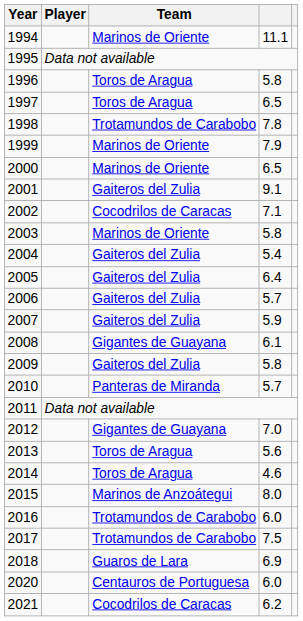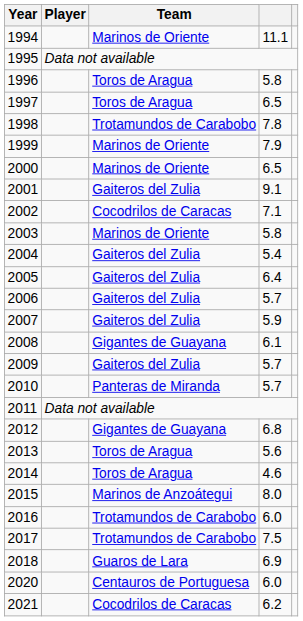2009 | column 4: 5.8 -> 5.7
2012 | column 4: 7.0 -> 6.8
